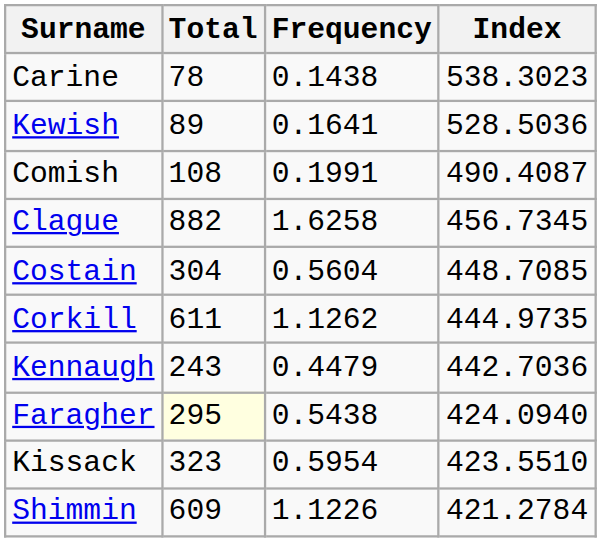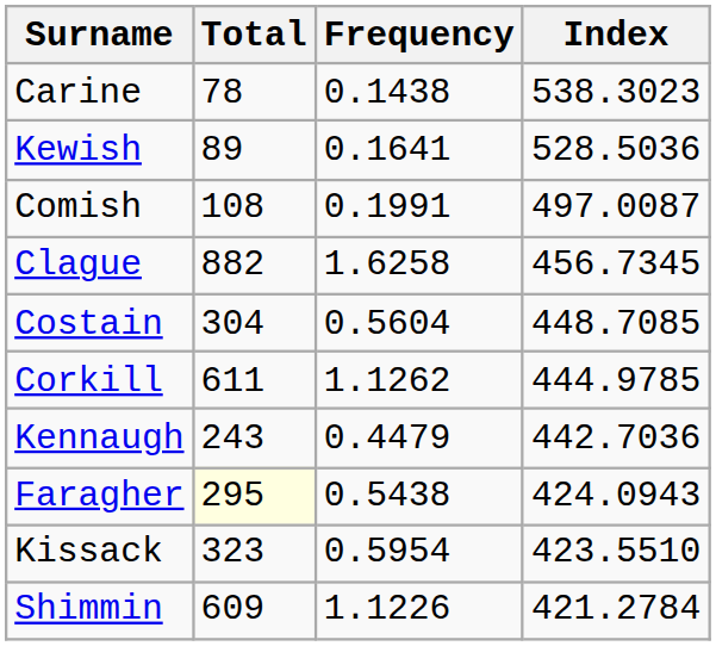Comish | Index: 490.4087 -> 497.0087
Corkill | Index: 444.9735 -> 444.9785
Faragher | Index: 424.0940 -> 424.0943
